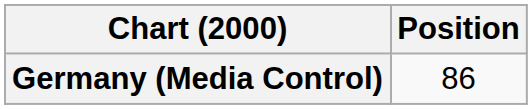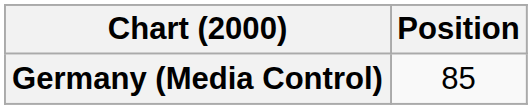Germany (Media Control) | Position: 86 -> 85
